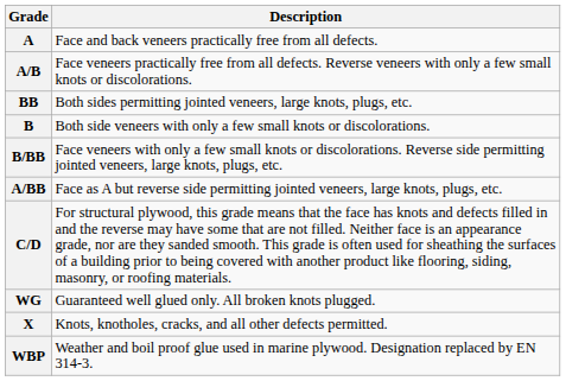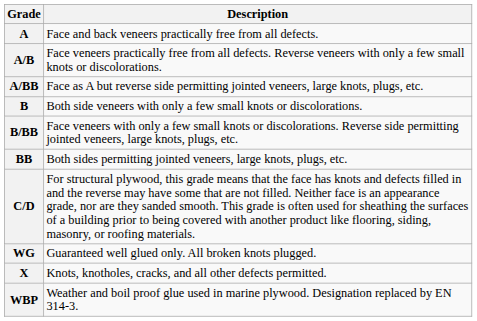rows swapped: A/BB <-> BB
